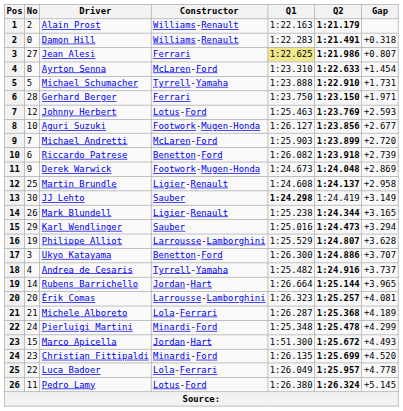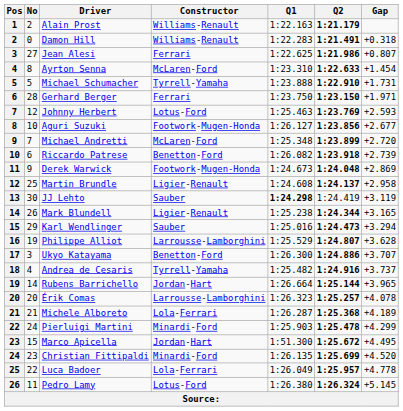Jean Alesi | Q1: khaki background -> no background
Michael Andretti | Q1: 1:25.903 -> 1:25.348
JJ Lehto | Gap: +3.149 -> +3.119
Érik Comas | Gap: +4.081 -> +4.078
Pierluigi Martini | Q1: 1:25.348 -> 1:25.903
Marco Apicella | Gap: +4.493 -> +4.495
